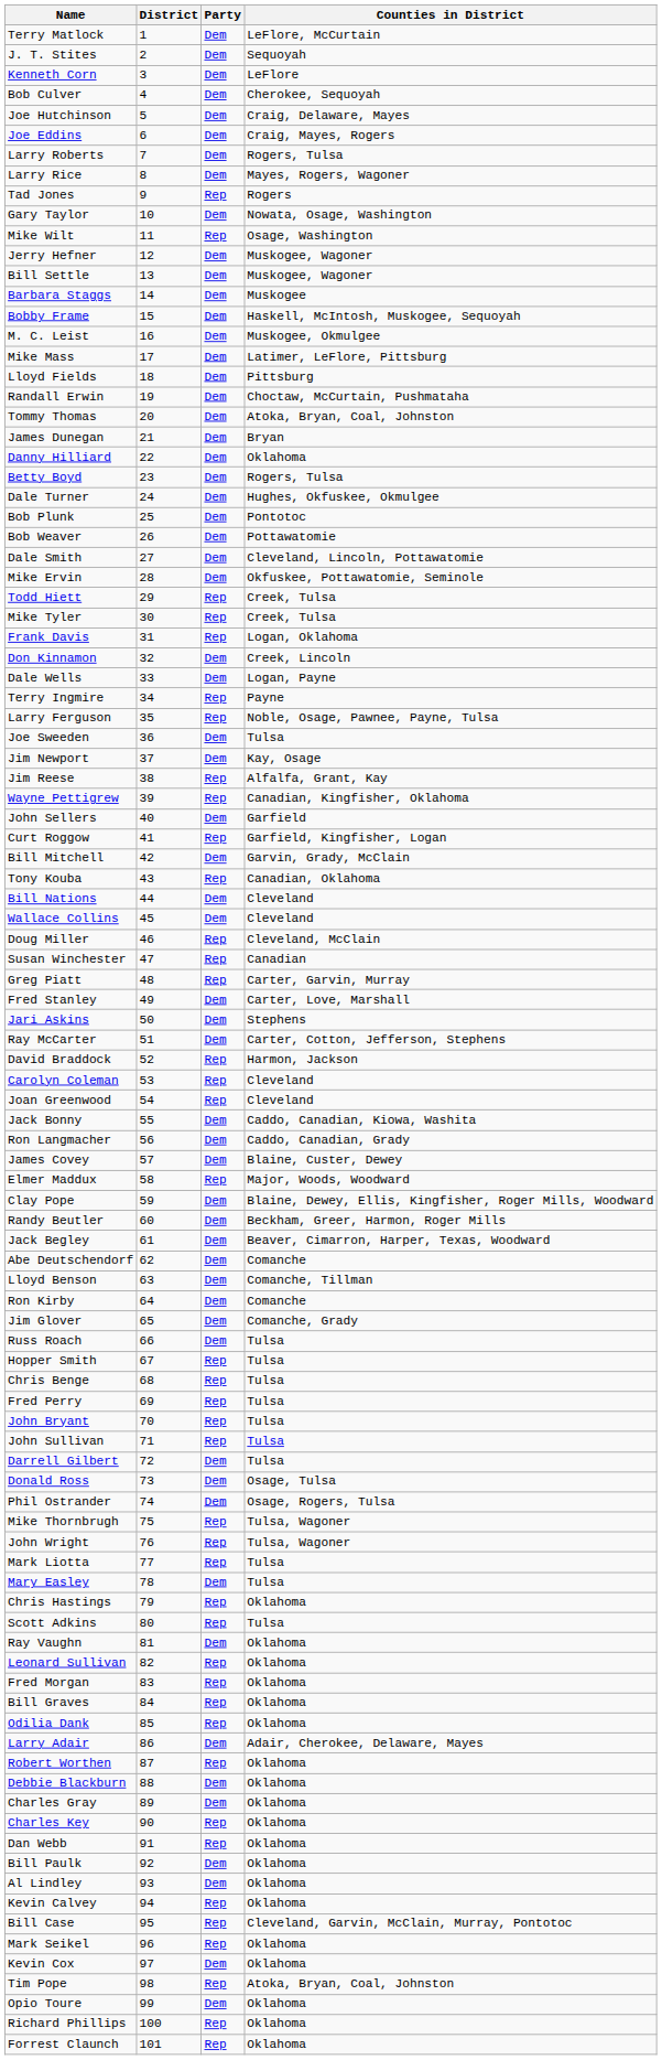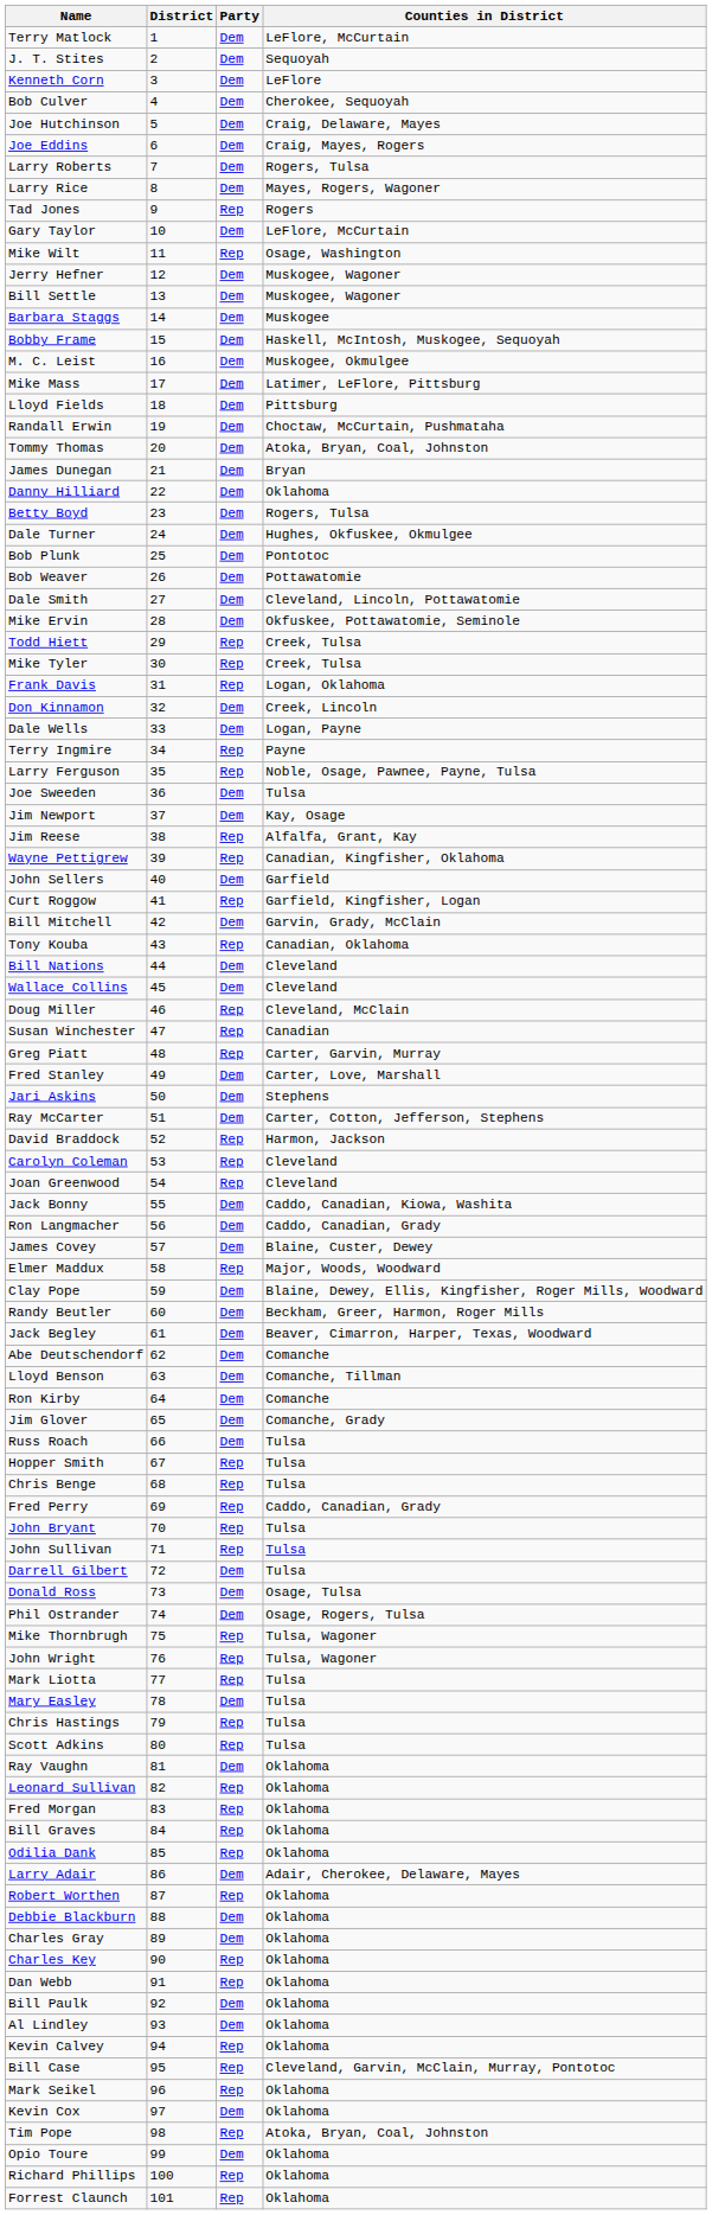Gary Taylor | Counties in District: Nowata, Osage, Washington -> LeFlore, McCurtain
Fred Perry | Counties in District: Tulsa -> Caddo, Canadian, Grady
Chris Hastings | Counties in District: Oklahoma -> Tulsa
